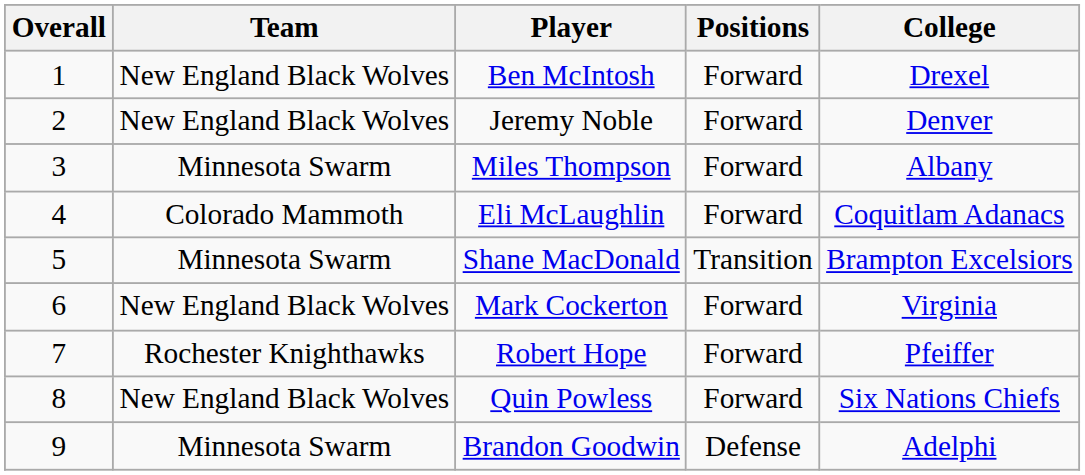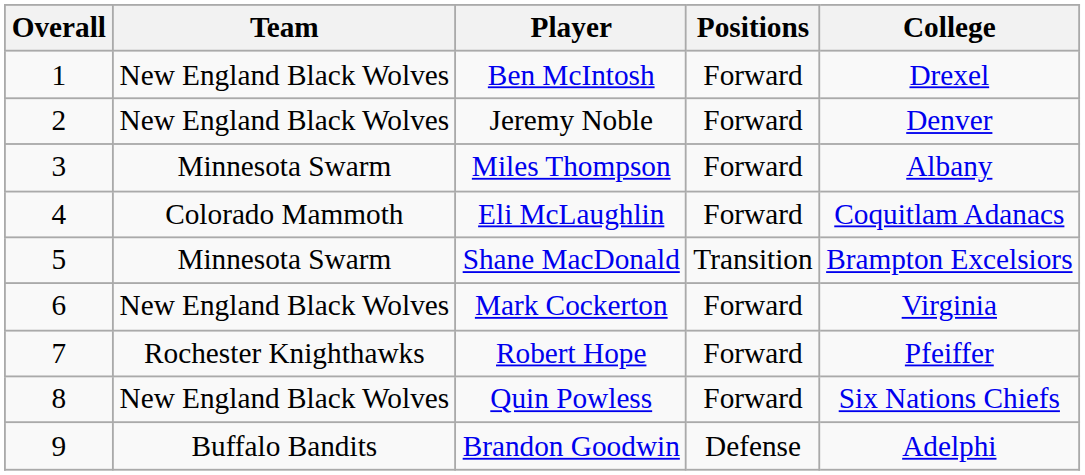Brandon Goodwin | Team: Minnesota Swarm -> Buffalo Bandits
